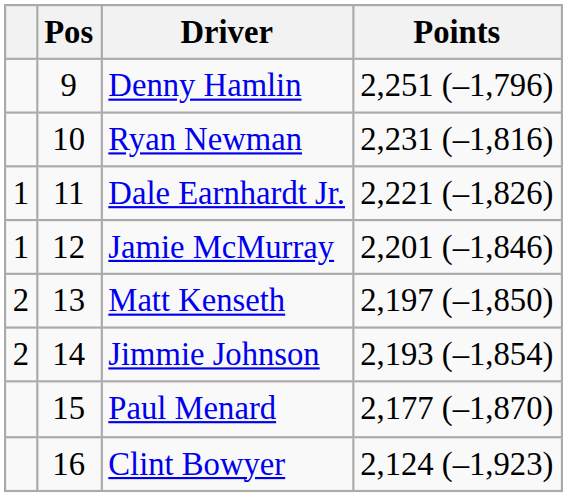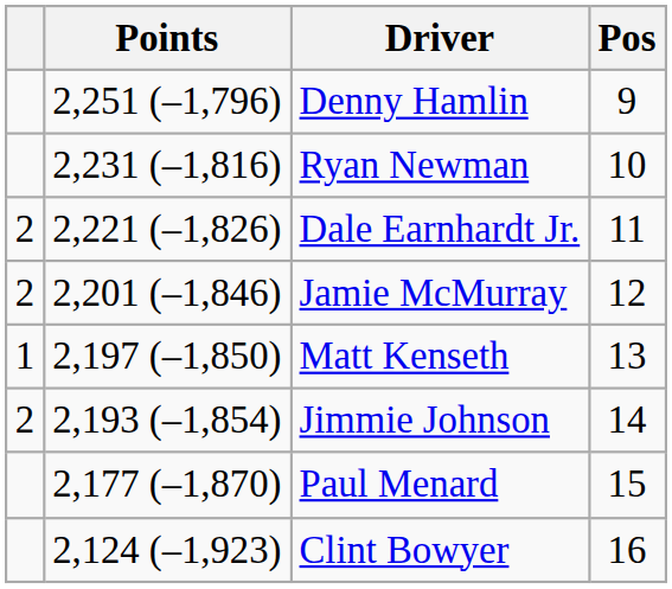columns swapped: Pos <-> Points
Dale Earnhardt Jr. | column 1: 1 -> 2
Jamie McMurray | column 1: 1 -> 2
Matt Kenseth | column 1: 2 -> 1
